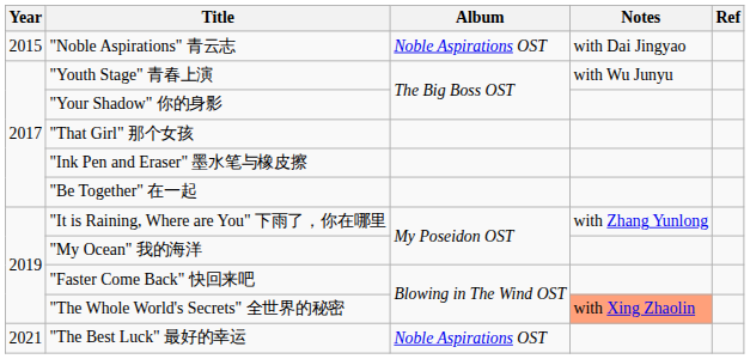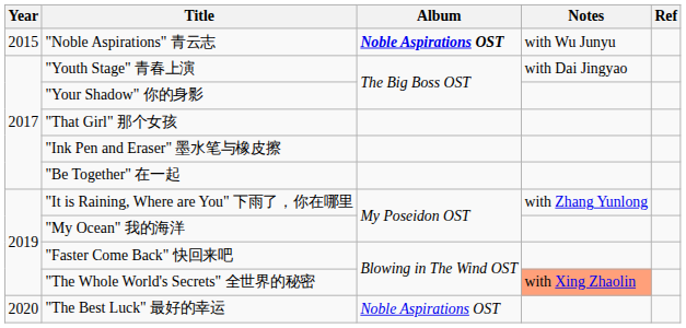"Noble Aspirations" 青云志 | Album: normal -> bold
"Noble Aspirations" 青云志 | Notes: with Dai Jingyao -> with Wu Junyu
"Youth Stage" 青春上演 | Notes: with Wu Junyu -> with Dai Jingyao
"The Best Luck" 最好的幸运 | Year: 2021 -> 2020
